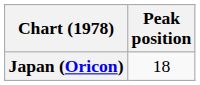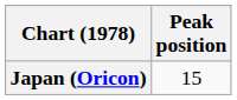Japan (Oricon) | Peak position: 18 -> 15
